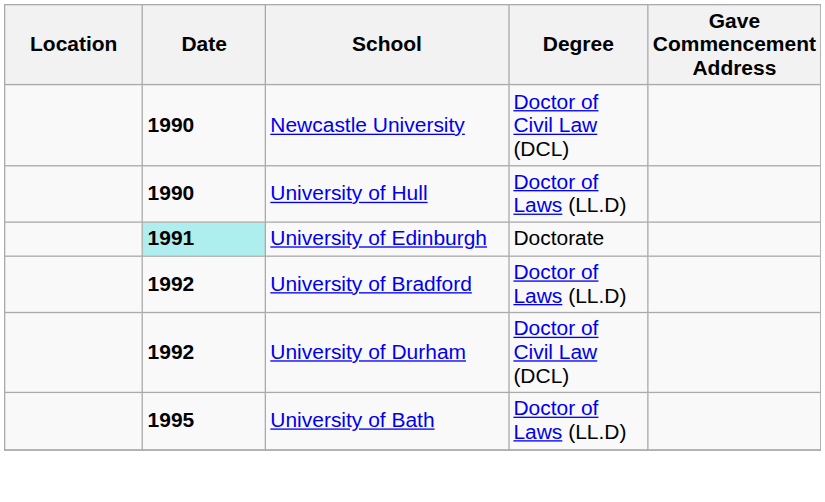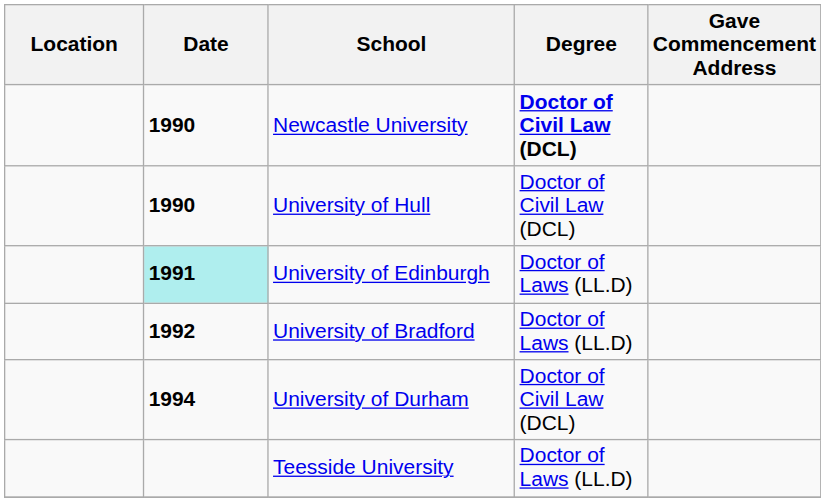Newcastle University | Degree: normal -> bold
University of Hull | Degree: Doctor of Laws (LL.D) -> Doctor of Civil Law (DCL)
University of Edinburgh | Degree: Doctorate -> Doctor of Laws (LL.D)
University of Durham | Date: 1992 -> 1994
- row: 1995 | University of Bath | Doctor of Laws (LL.D)
+ row: Teesside University | Doctor of Laws (LL.D)
